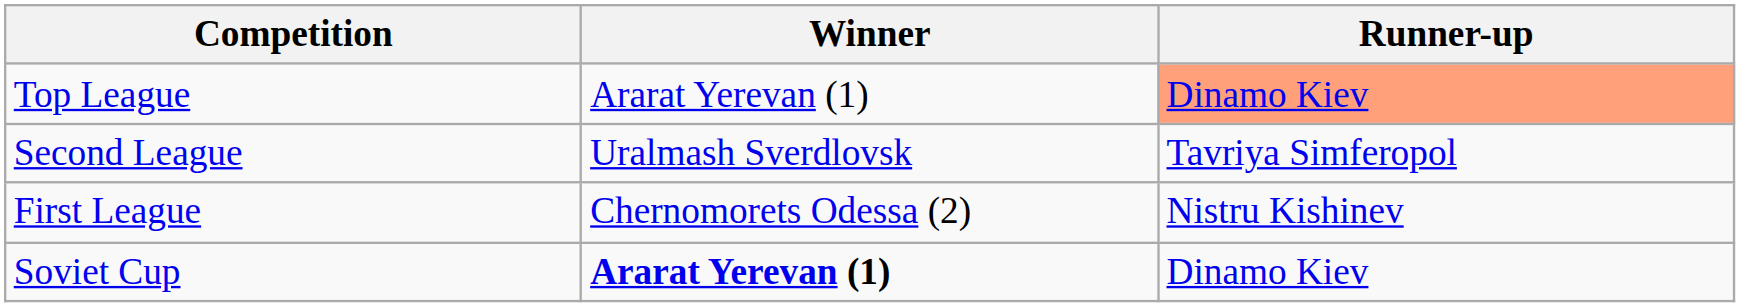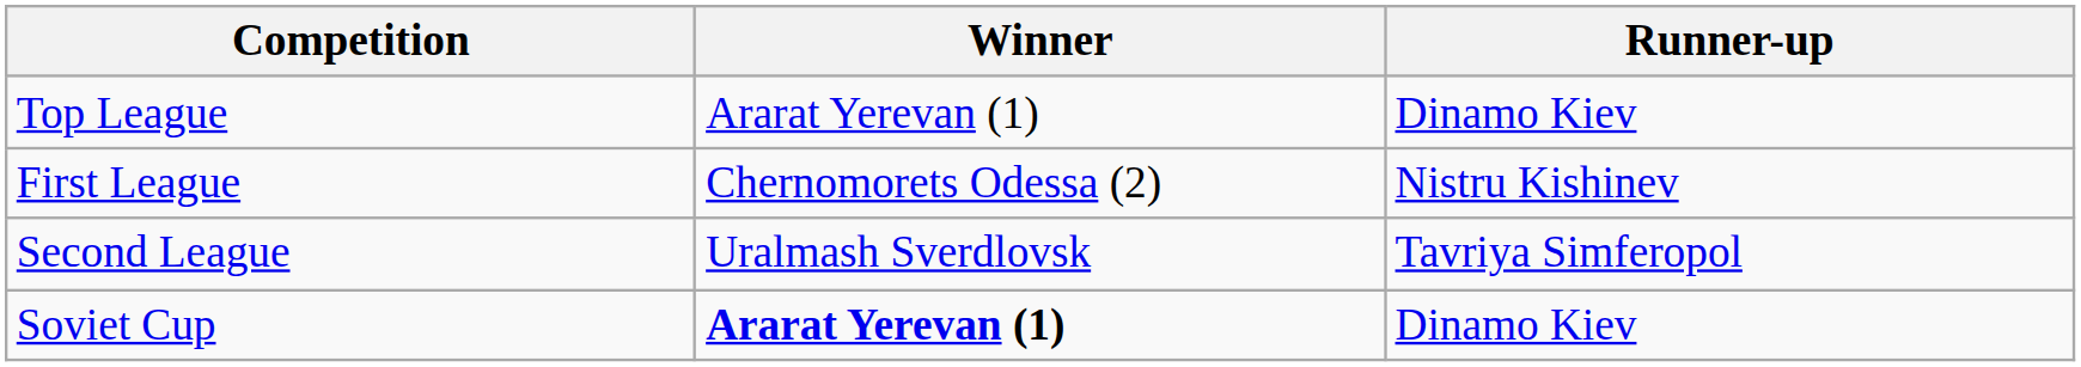Top League | Runner-up: lightsalmon background -> no background
rows swapped: First League <-> Second League
